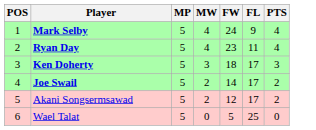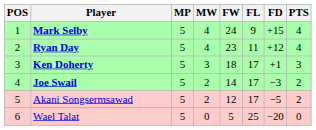+ column: FD | +15 | +12 | +1 | −3 | −5 | −20
